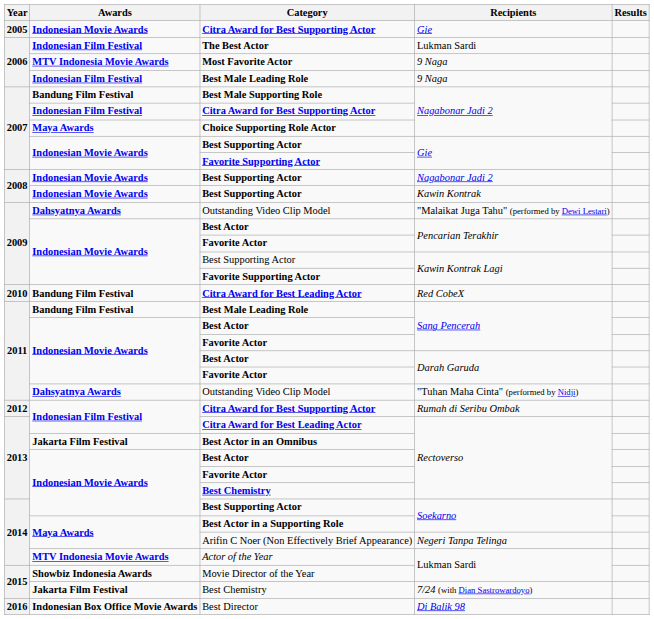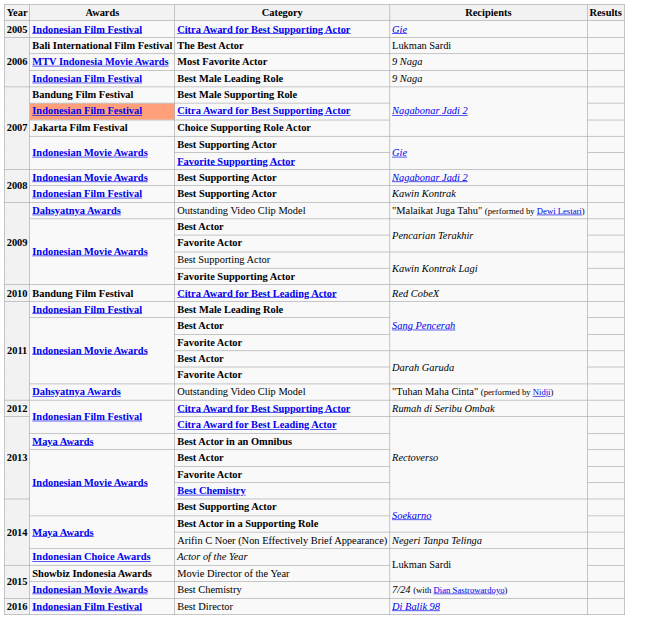Citra Award for Best Supporting Actor / Gie | Awards: Indonesian Movie Awards -> Indonesian Film Festival
The Best Actor | Awards: Indonesian Film Festival -> Bali International Film Festival
Citra Award for Best Supporting Actor / Nagabonar Jadi 2 | Awards: no background -> lightsalmon background
Choice Supporting Role Actor | Awards: Maya Awards -> Jakarta Film Festival
Best Supporting Actor / Kawin Kontrak | Awards: Indonesian Movie Awards -> Indonesian Film Festival
Best Male Leading Role / Sang Pencerah | Awards: Bandung Film Festival -> Indonesian Film Festival
Best Actor in an Omnibus | Awards: Jakarta Film Festival -> Maya Awards
Actor of the Year | Awards: MTV Indonesia Movie Awards -> Indonesian Choice Awards
Best Chemistry / 7/24 (with Dian Sastrowardoyo) | Awards: Jakarta Film Festival -> Indonesian Movie Awards
Best Director | Awards: Indonesian Box Office Movie Awards -> Indonesian Film Festival
